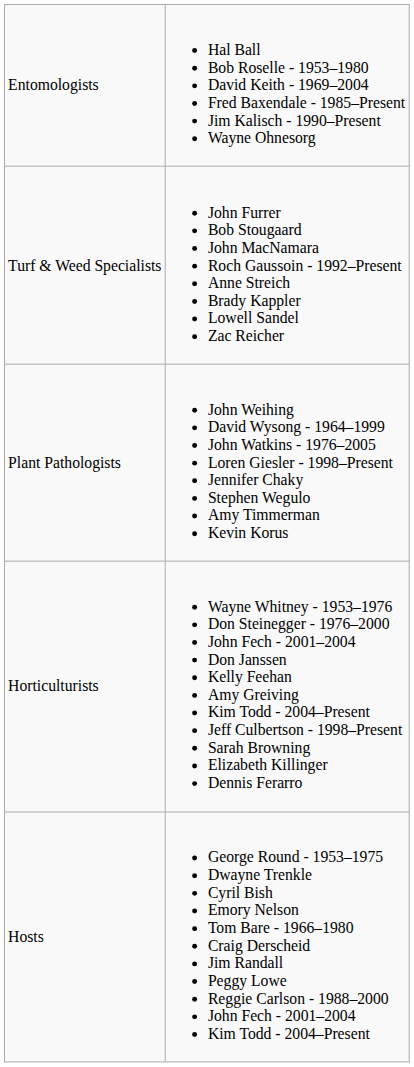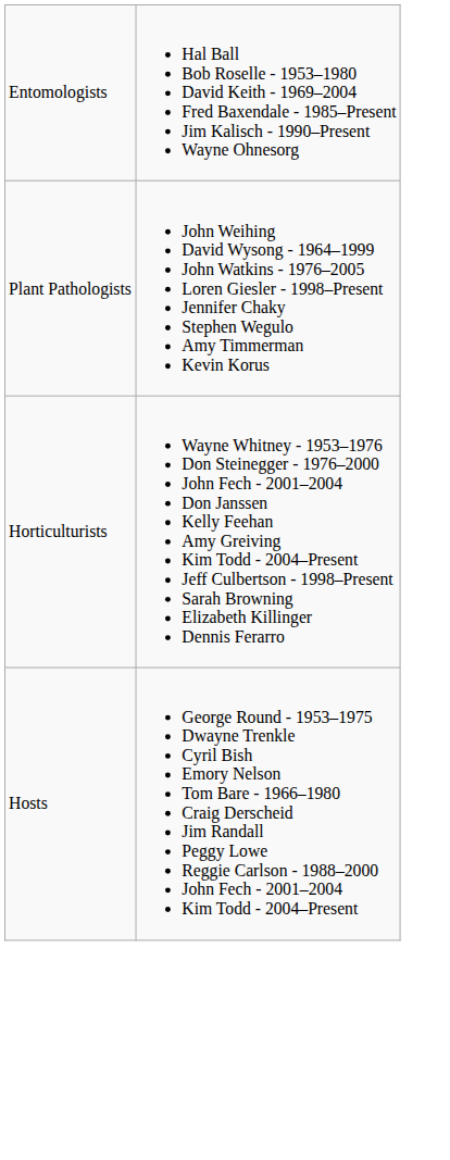- row: Turf & Weed Specialists | John Furrer Bob Stougaard John MacNamara Roch Gaussoin - 1992–Present Anne Streich Brady Kappler Lowell Sandel Zac Reicher
